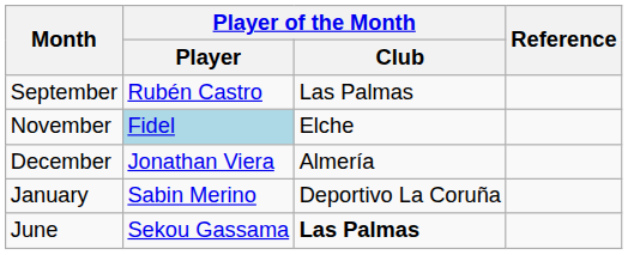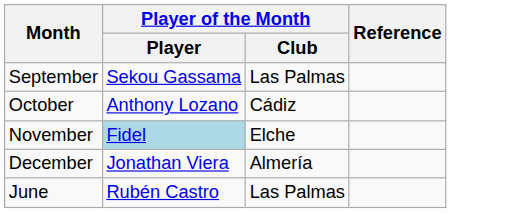September | Player of the Month / Player: Rubén Castro -> Sekou Gassama
+ row: October | Anthony Lozano | Cádiz
- row: January | Sabin Merino | Deportivo La Coruña
June | Player of the Month / Player: Sekou Gassama -> Rubén Castro
June | Player of the Month / Club: bold -> normal
